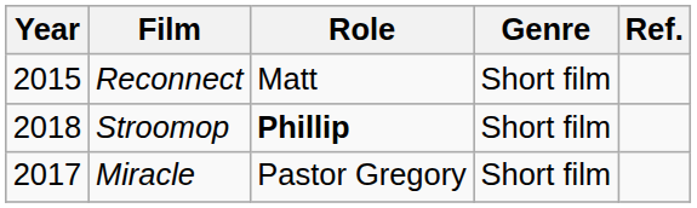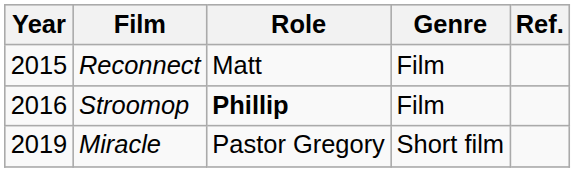Reconnect | Genre: Short film -> Film
Stroomop | Year: 2018 -> 2016
Stroomop | Genre: Short film -> Film
Miracle | Year: 2017 -> 2019
